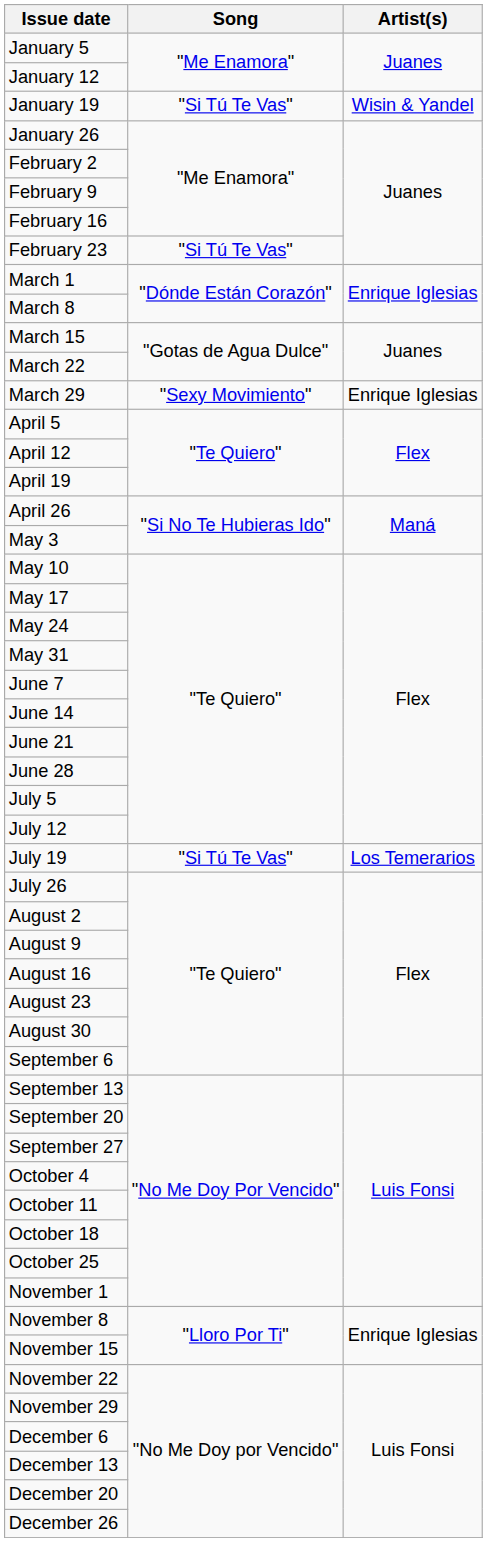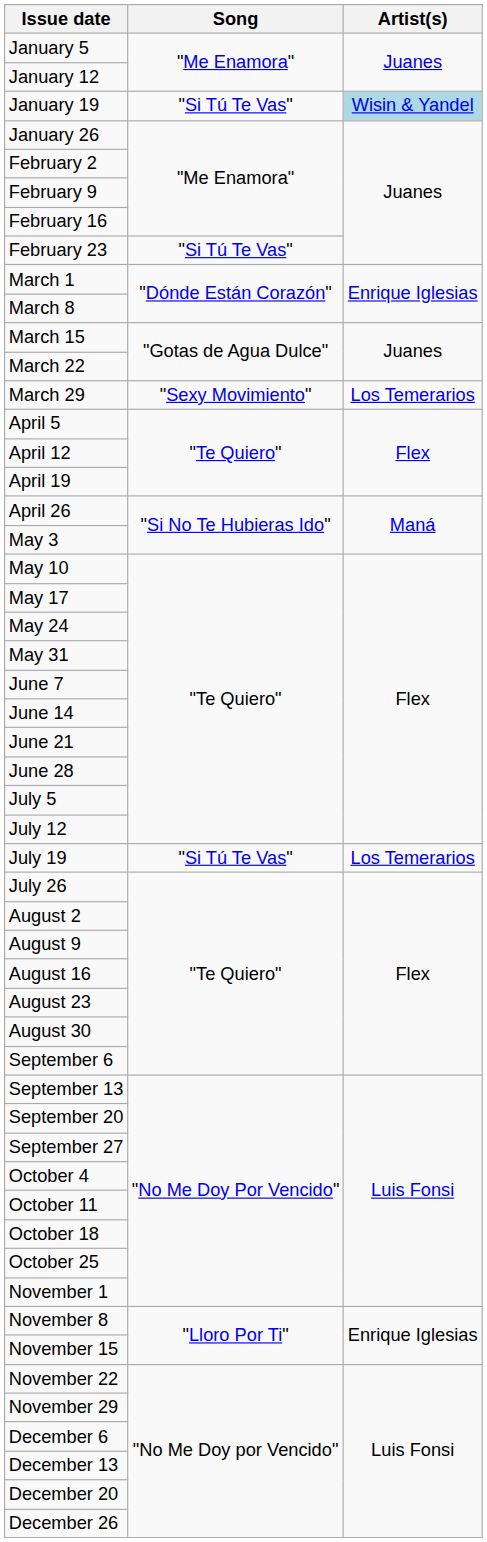January 19 | Artist(s): no background -> lightblue background
March 29 | Artist(s): Enrique Iglesias -> Los Temerarios
